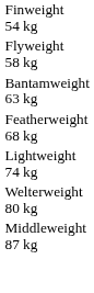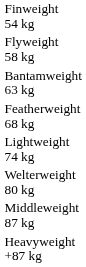+ row: Heavyweight +87 kg
